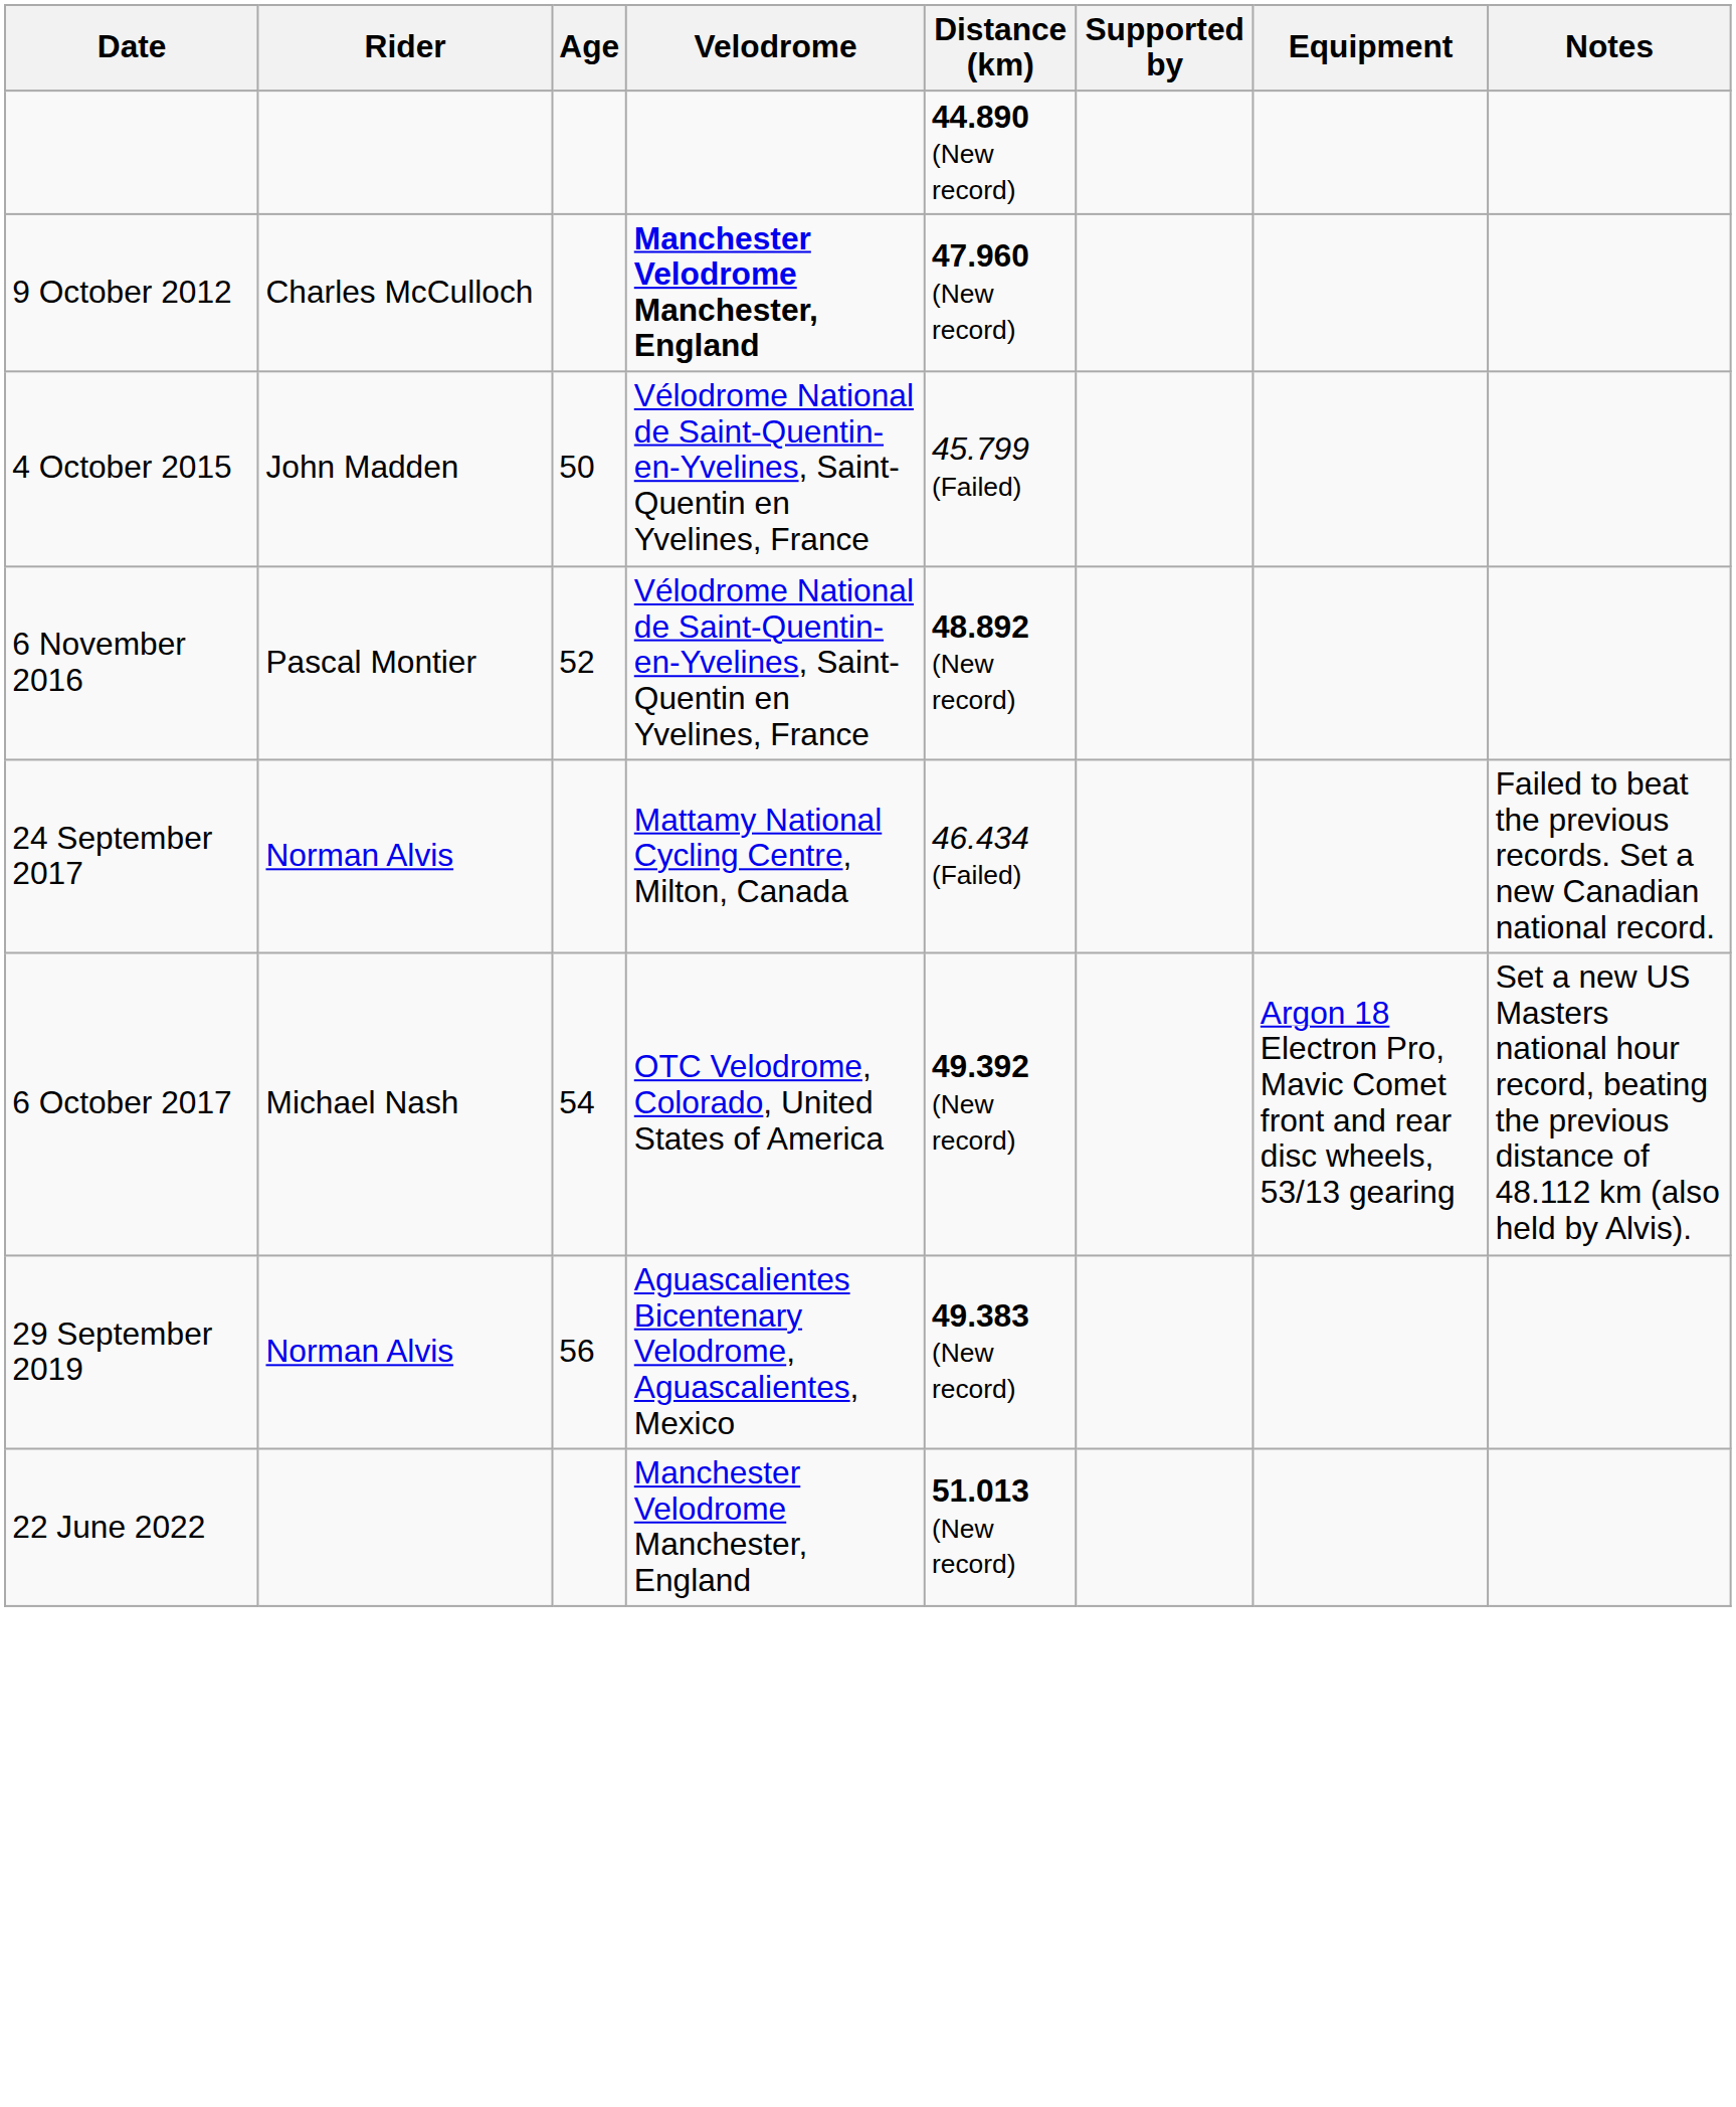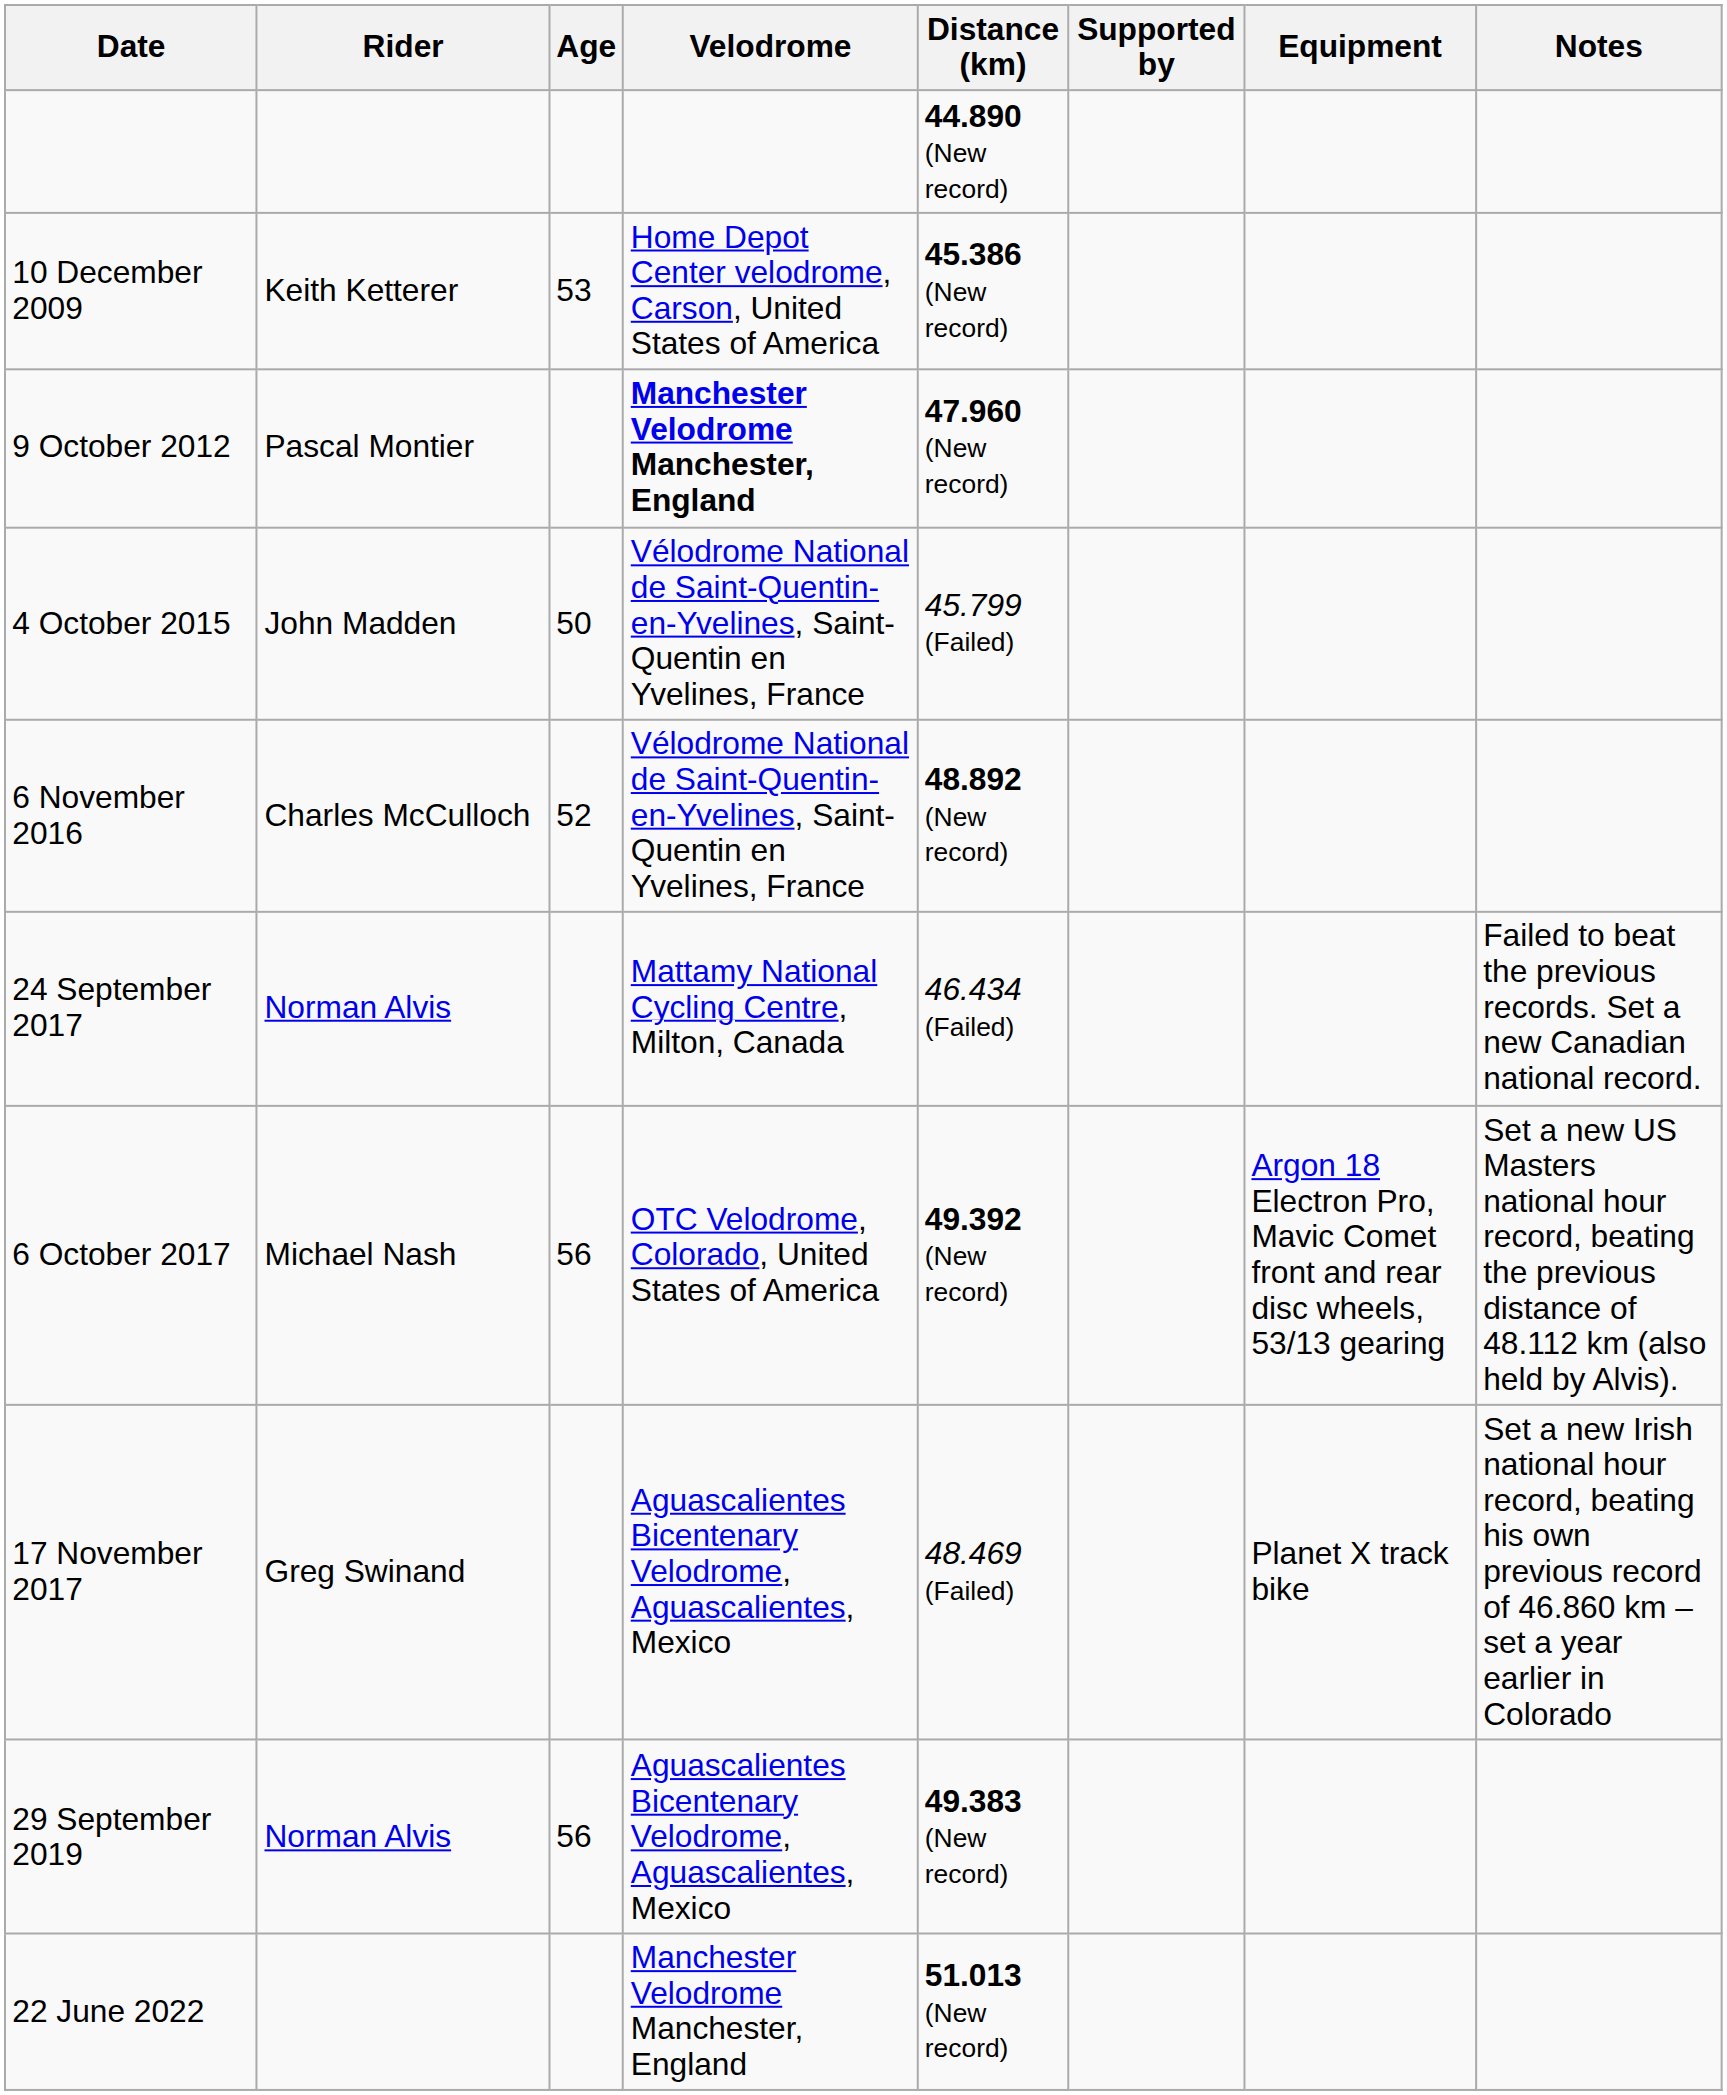+ row: 10 December 2009 | Keith Ketterer | 53 | Home Depot Center velodrome, Carson, United States of America | 45.386 (New record)
9 October 2012 | Rider: Charles McCulloch -> Pascal Montier
6 November 2016 | Rider: Pascal Montier -> Charles McCulloch
6 October 2017 | Age: 54 -> 56
+ row: 17 November 2017 | Greg Swinand | Aguascalientes Bicentenary Velodrome, Aguascalientes, Mexico | 48.469 (Failed) | Planet X track bike | Set a new Irish national hour record, beating his own previous record of 46.860 km – set a year earlier in Colorado
